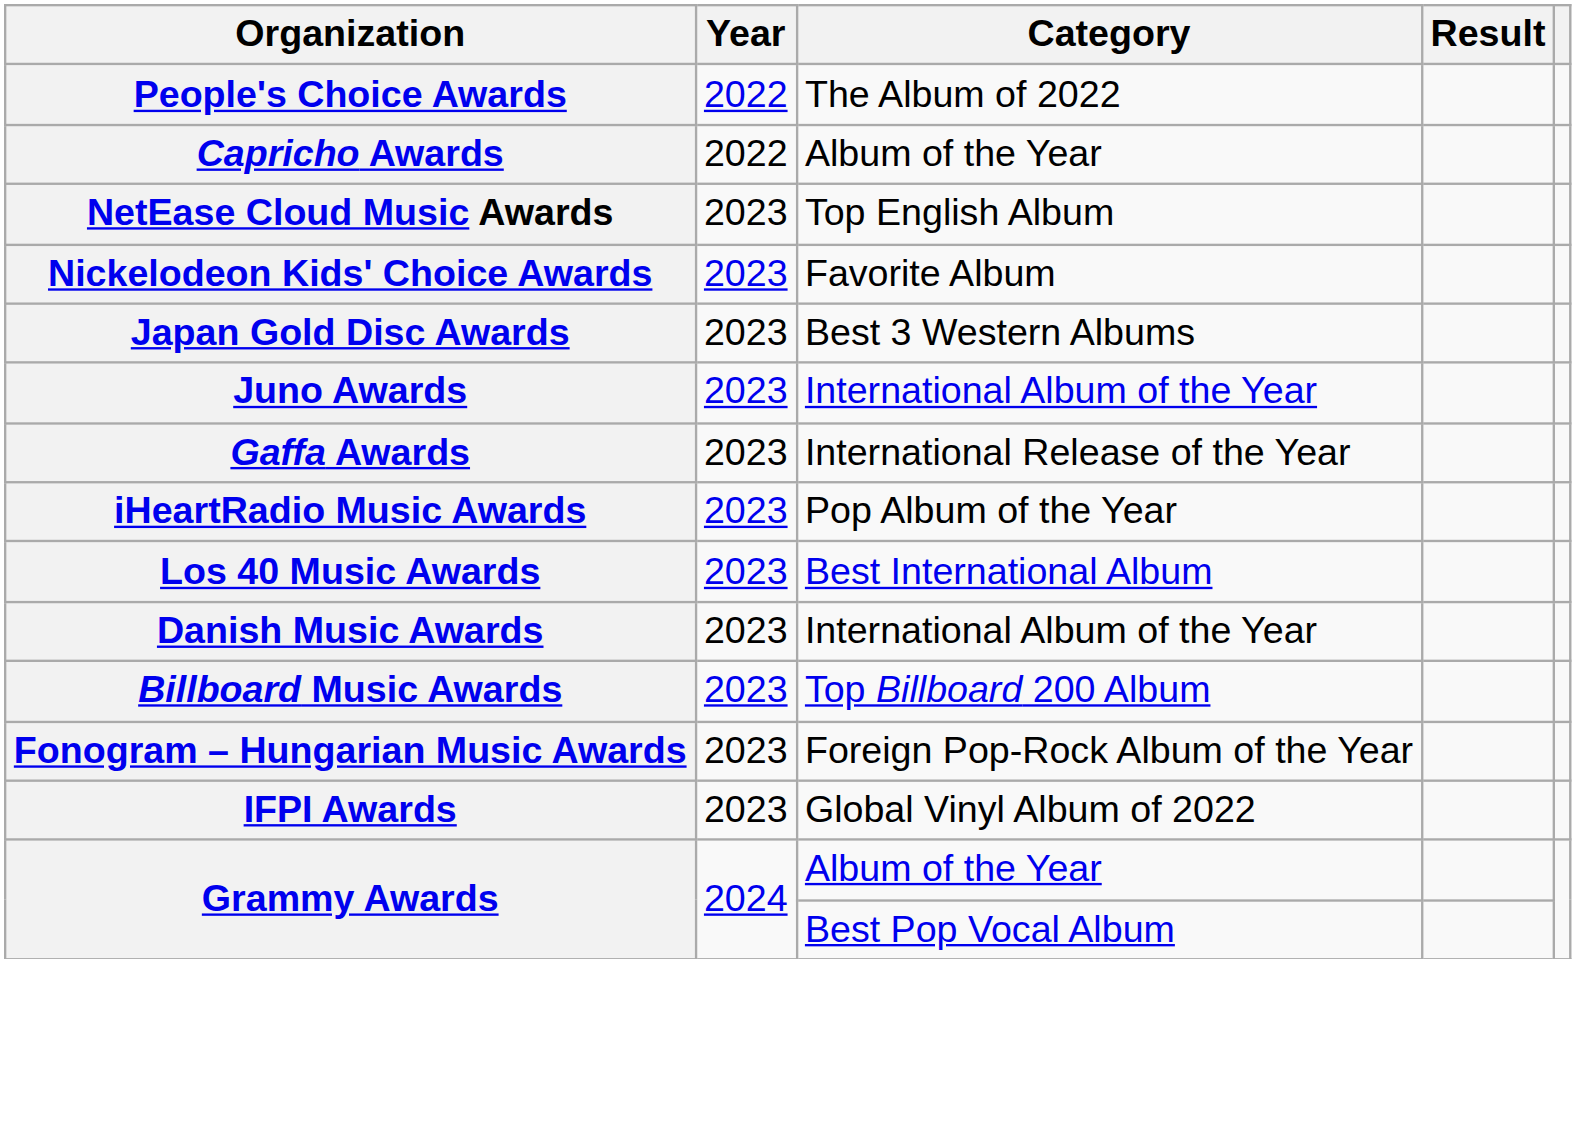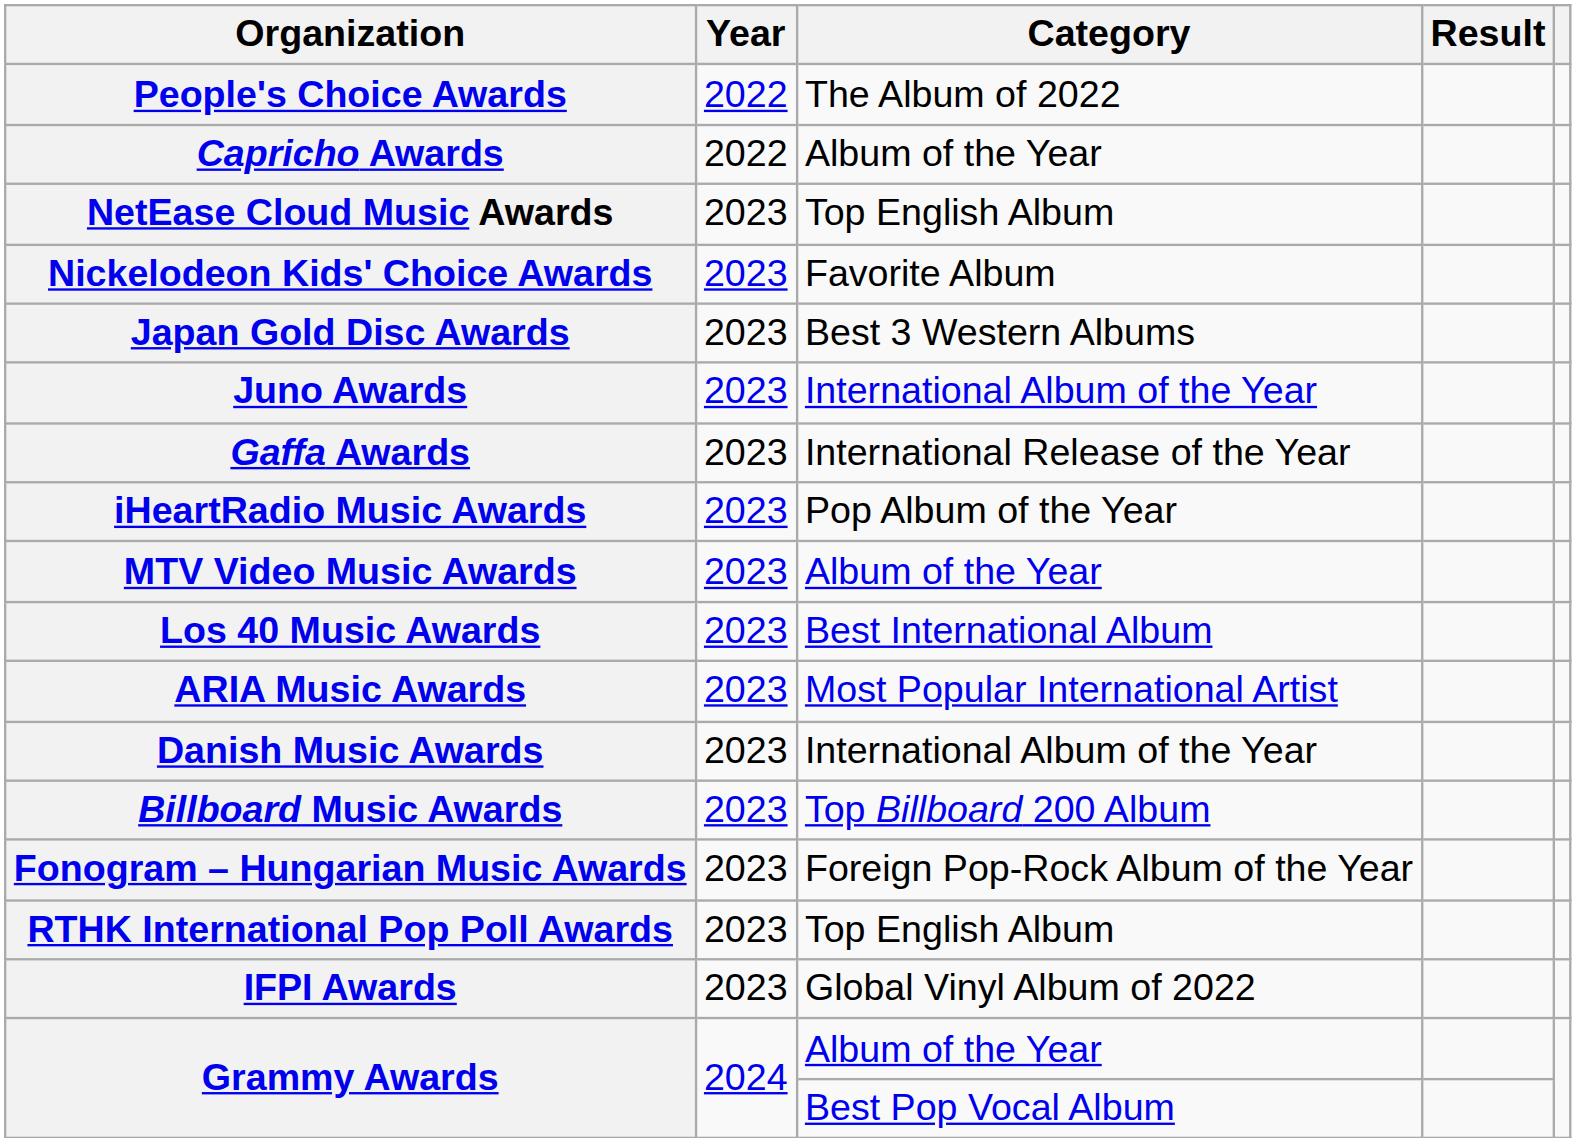+ row: MTV Video Music Awards | 2023 | Album of the Year
+ row: ARIA Music Awards | 2023 | Most Popular International Artist
+ row: RTHK International Pop Poll Awards | 2023 | Top English Album
